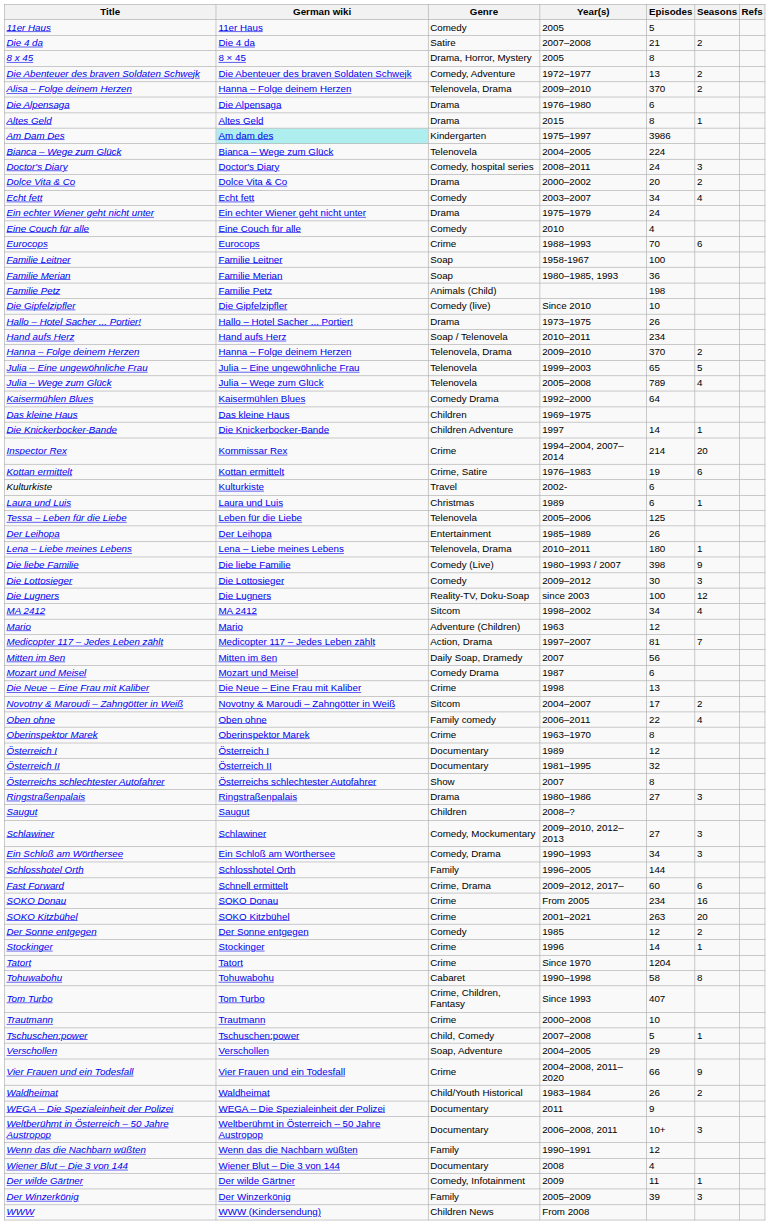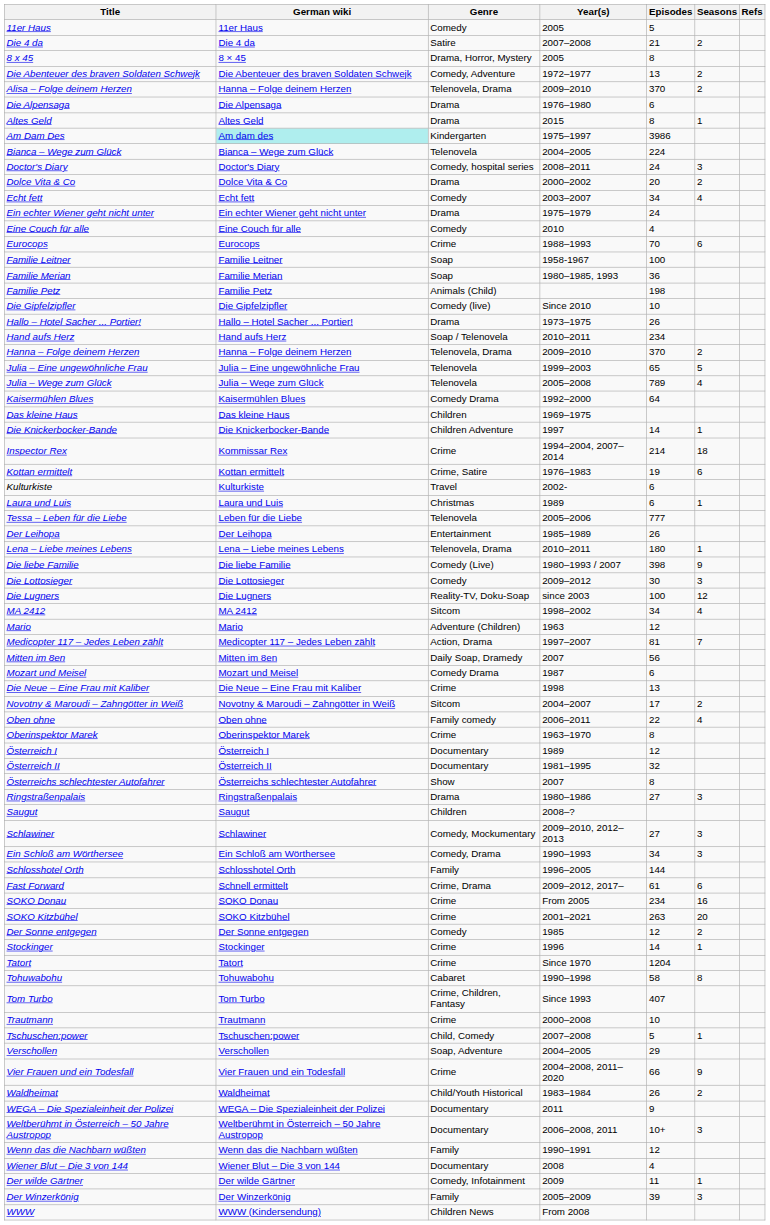Inspector Rex | Seasons: 20 -> 18
Tessa – Leben für die Liebe | Episodes: 125 -> 777
Fast Forward | Episodes: 60 -> 61
